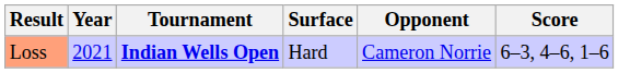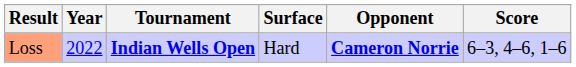Loss | Year: 2021 -> 2022
Loss | Opponent: normal -> bold
